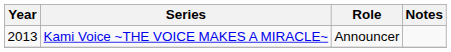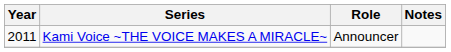Kami Voice ~THE VOICE MAKES A MIRACLE~ | Year: 2013 -> 2011
